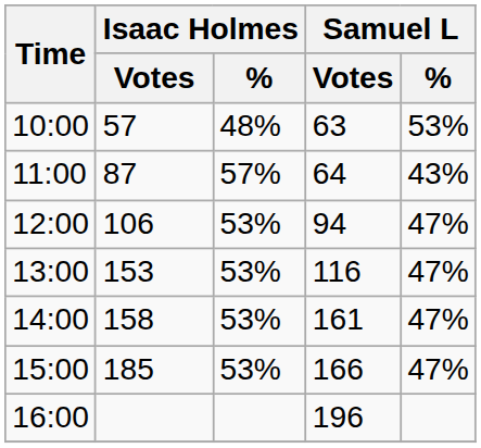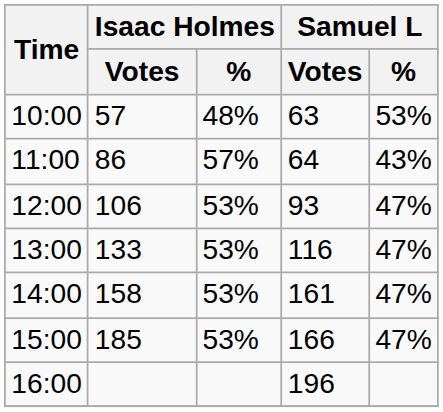11:00 | Isaac Holmes / Votes: 87 -> 86
12:00 | Samuel L / Votes: 94 -> 93
13:00 | Isaac Holmes / Votes: 153 -> 133
